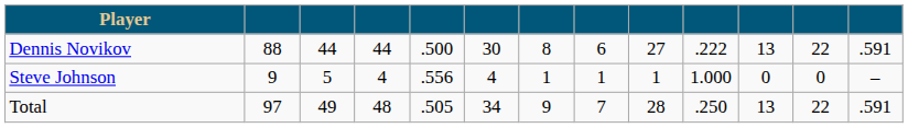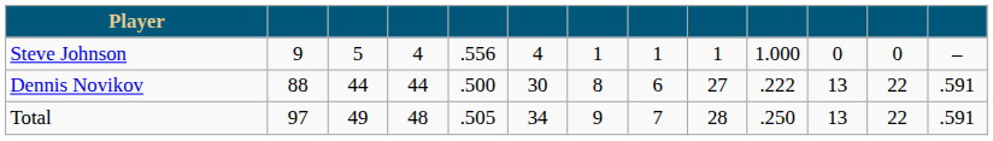rows swapped: Dennis Novikov <-> Steve Johnson
